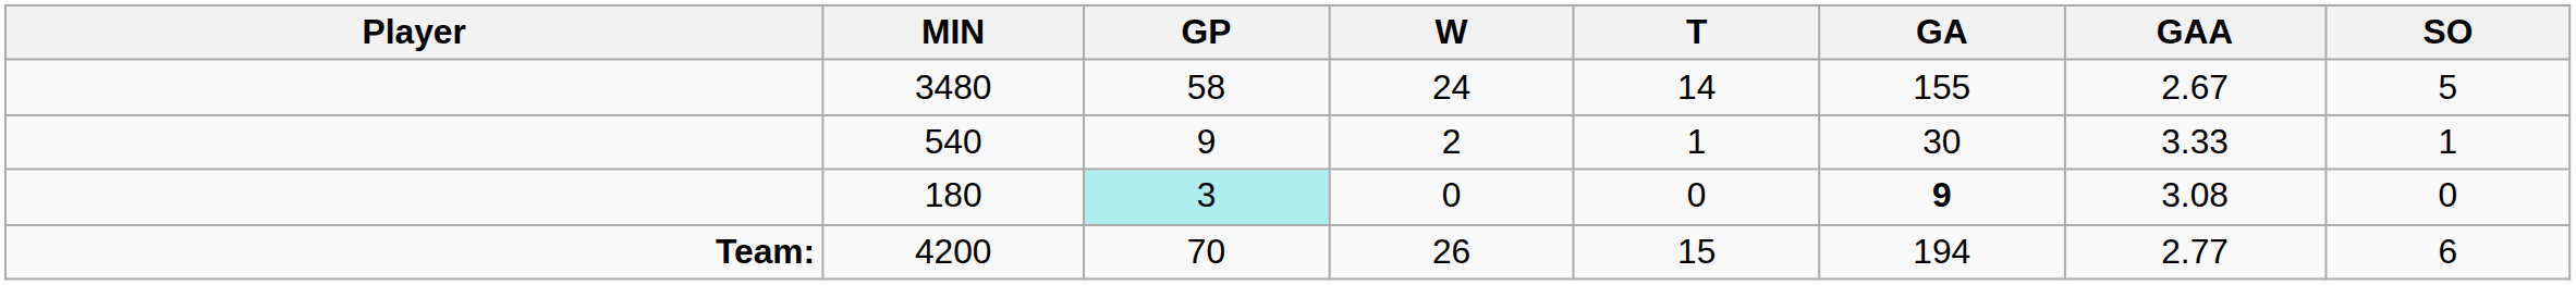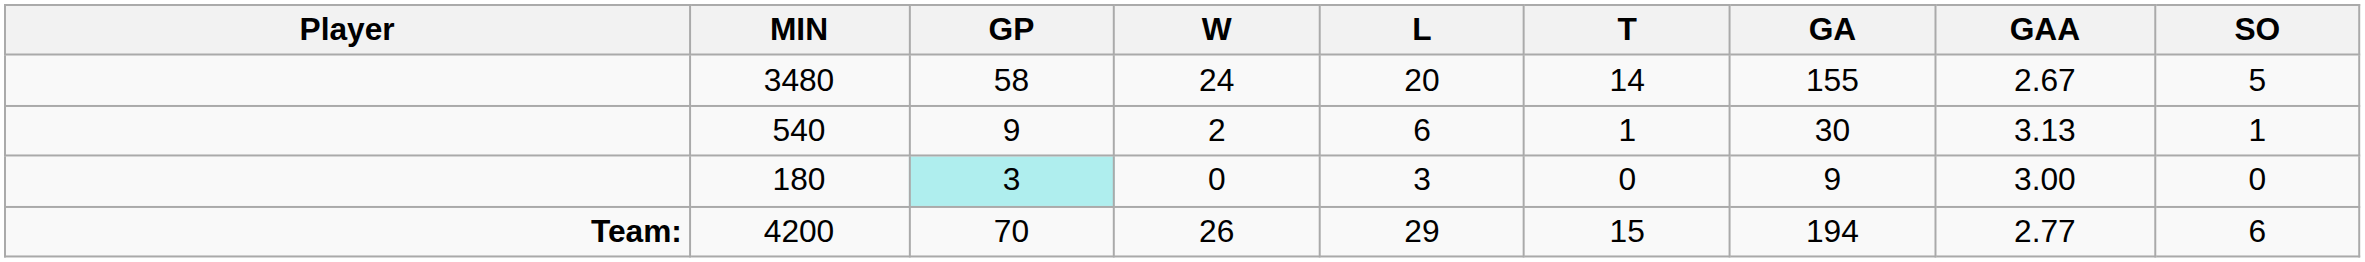+ column: L | 20 | 6 | 3 | 29
540 | GAA: 3.33 -> 3.13
180 | GA: bold -> normal
180 | GAA: 3.08 -> 3.00
